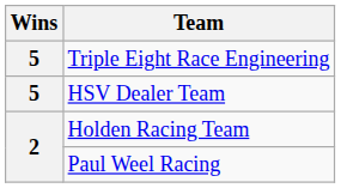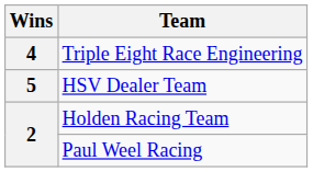Triple Eight Race Engineering | Wins: 5 -> 4
